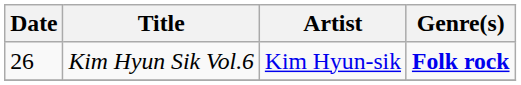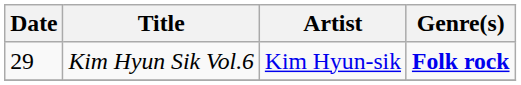Kim Hyun Sik Vol.6 | Date: 26 -> 29
